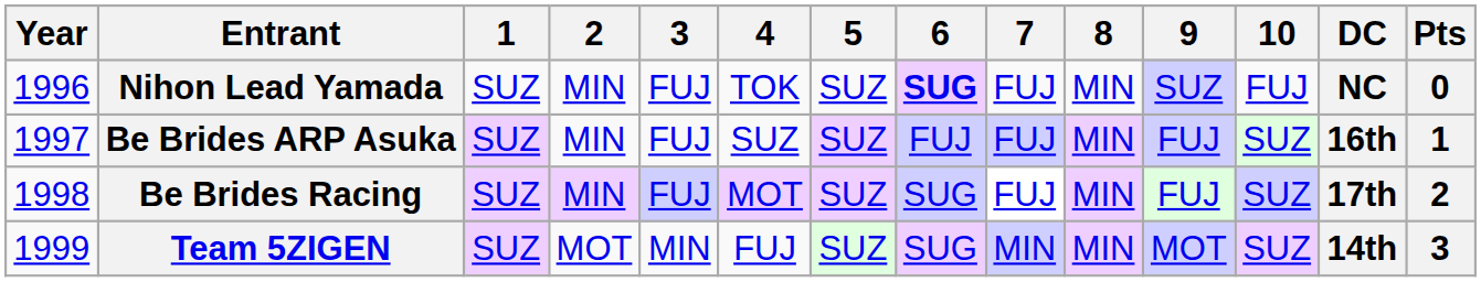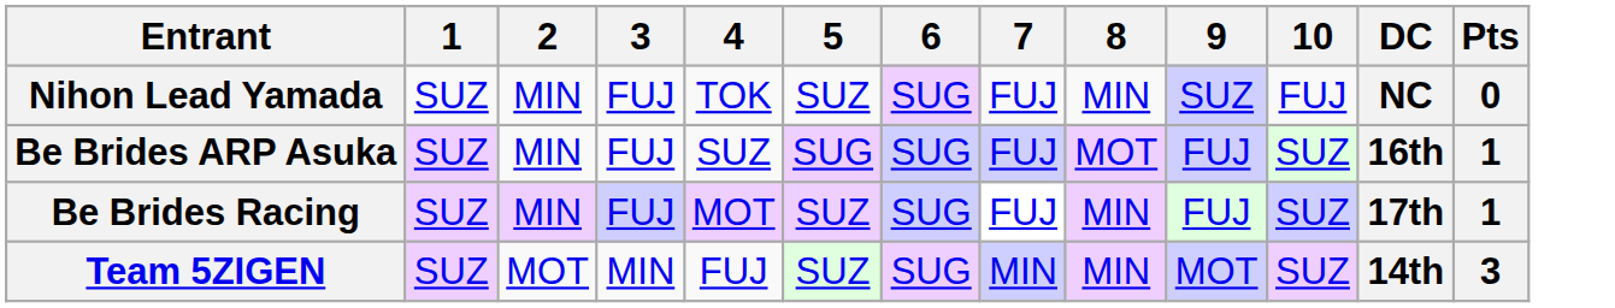- column: Year | 1996 | 1997 | 1998 | 1999
Nihon Lead Yamada | 6: bold -> normal
Be Brides ARP Asuka | 5: SUZ -> SUG
Be Brides ARP Asuka | 6: FUJ -> SUG
Be Brides ARP Asuka | 8: MIN -> MOT
Be Brides Racing | Pts: 2 -> 1
